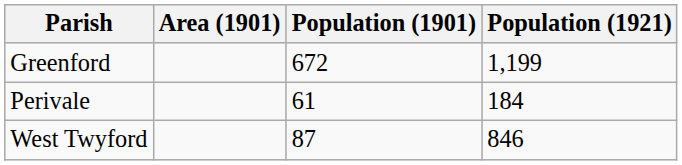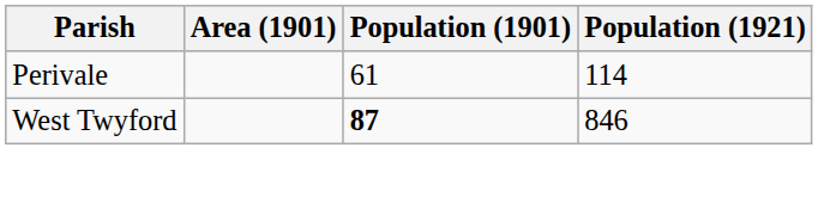- row: Greenford | 672 | 1,199
Perivale | Population (1921): 184 -> 114
West Twyford | Population (1901): normal -> bold
